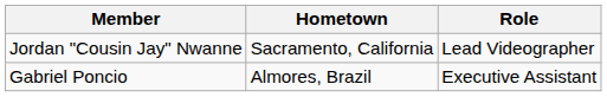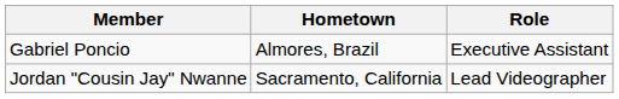rows swapped: Gabriel Poncio <-> Jordan "Cousin Jay" Nwanne
